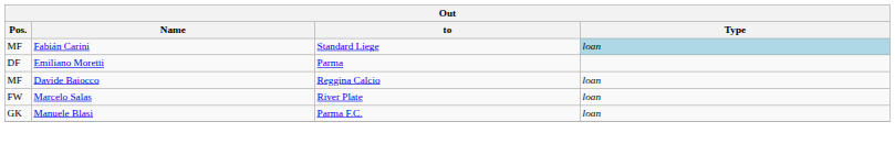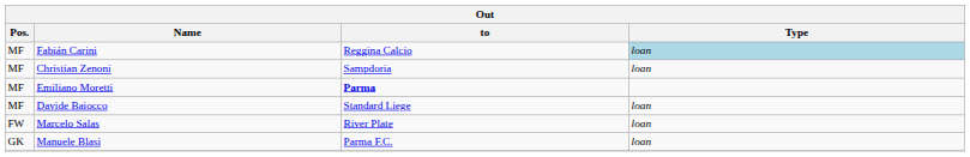Fabián Carini | to: Standard Liege -> Reggina Calcio
+ row: MF | Christian Zenoni | Sampdoria | loan
Emiliano Moretti | Pos.: DF -> MF
Emiliano Moretti | to: normal -> bold
Davide Baiocco | to: Reggina Calcio -> Standard Liege
